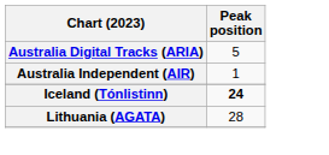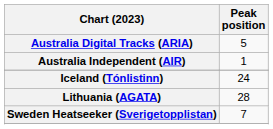Iceland (Tónlistinn) | Peak position: bold -> normal
+ row: Sweden Heatseeker (Sverigetopplistan) | 7
